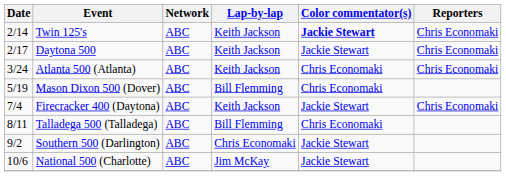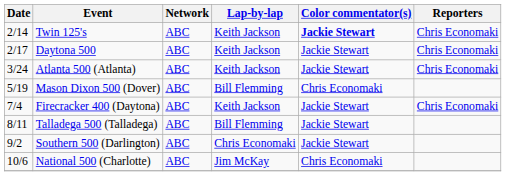Atlanta 500 (Atlanta) | Color commentator(s): Chris Economaki -> Jackie Stewart
Talladega 500 (Talladega) | Color commentator(s): Chris Economaki -> Jackie Stewart
National 500 (Charlotte) | Color commentator(s): Jackie Stewart -> Chris Economaki
